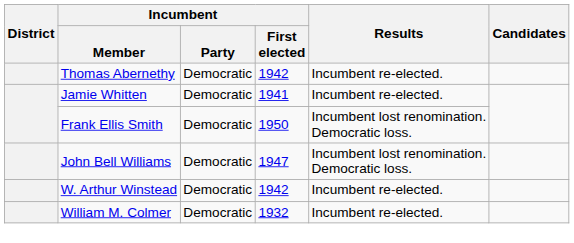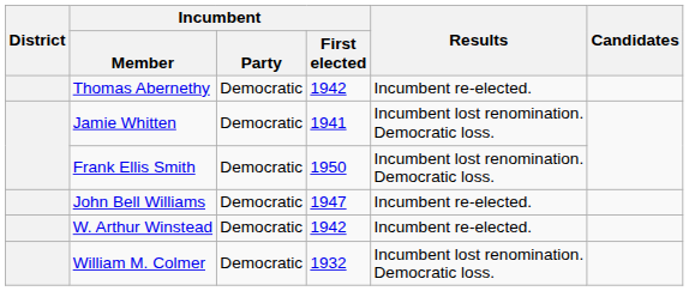Jamie Whitten | Results: Incumbent re-elected. -> Incumbent lost renomination. Democratic loss.
John Bell Williams | Results: Incumbent lost renomination. Democratic loss. -> Incumbent re-elected.
William M. Colmer | Results: Incumbent re-elected. -> Incumbent lost renomination. Democratic loss.
